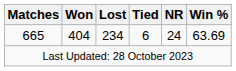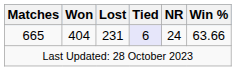665 | Lost: 234 -> 231
665 | Tied: no background -> lavender background
665 | Win %: 63.69 -> 63.66
